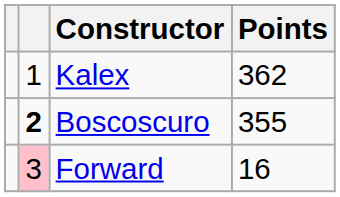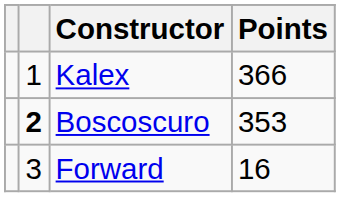Kalex | Points: 362 -> 366
Boscoscuro | Points: 355 -> 353
Forward | column 2: pink background -> no background
